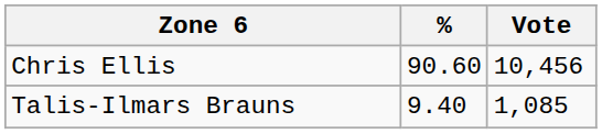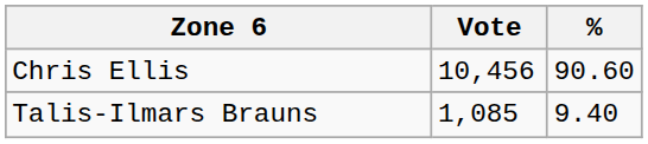columns swapped: Vote <-> %
